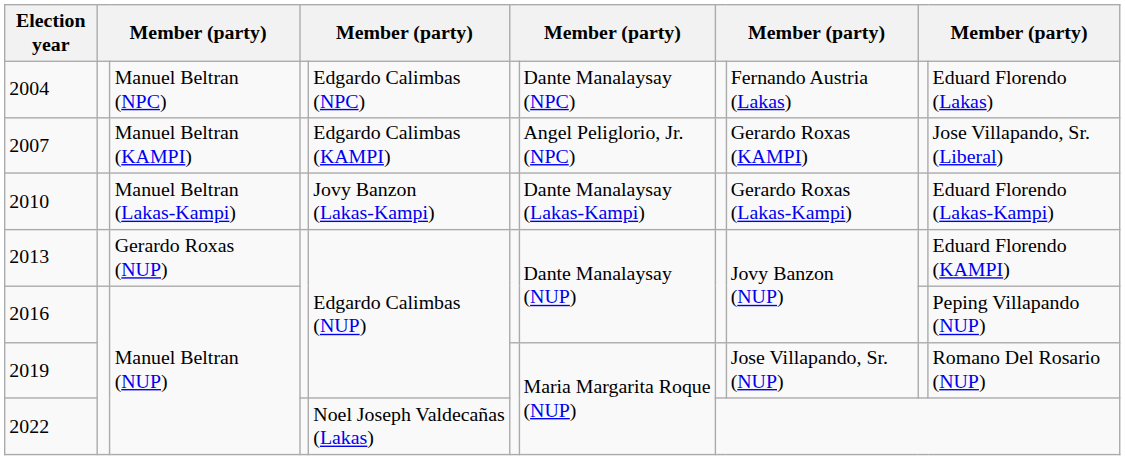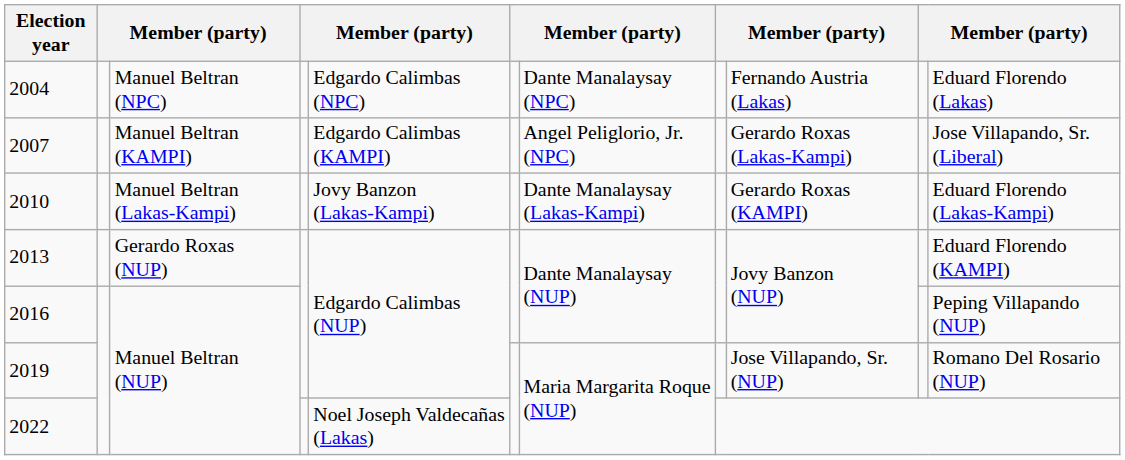2007 | column 9: Gerardo Roxas (KAMPI) -> Gerardo Roxas (Lakas-Kampi)
2010 | column 9: Gerardo Roxas (Lakas-Kampi) -> Gerardo Roxas (KAMPI)
